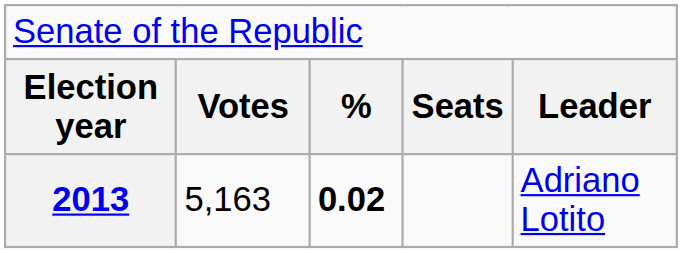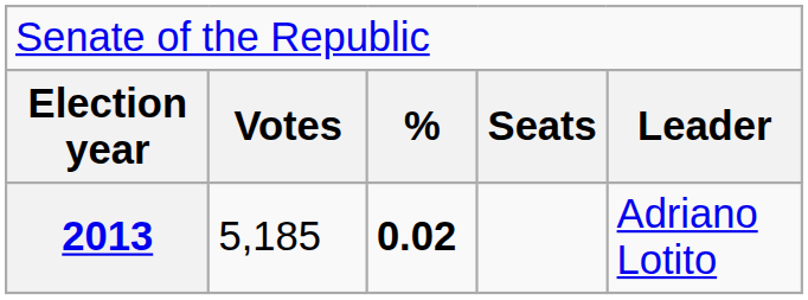2013 | column 2: 5,163 -> 5,185
